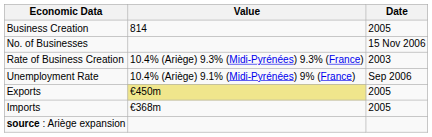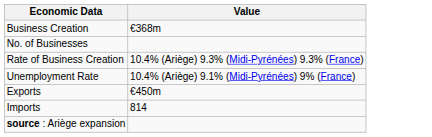- column: Date | 2005 | 15 Nov 2006 | 2003 | Sep 2006 | 2005 | 2005
Business Creation | Value: 814 -> €368m
Exports | Value: khaki background -> no background
Imports | Value: €368m -> 814
